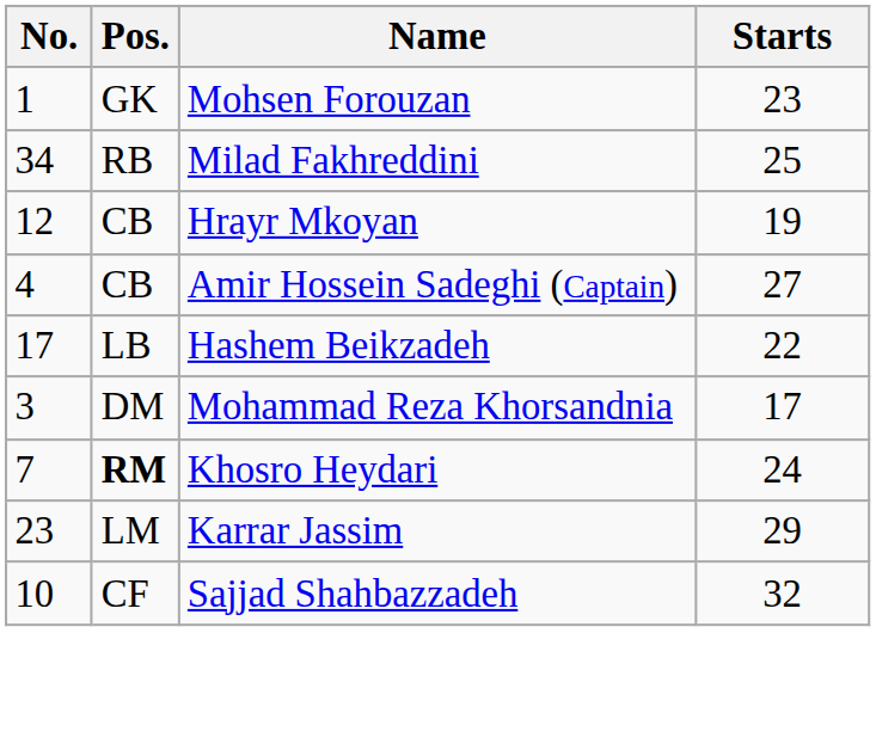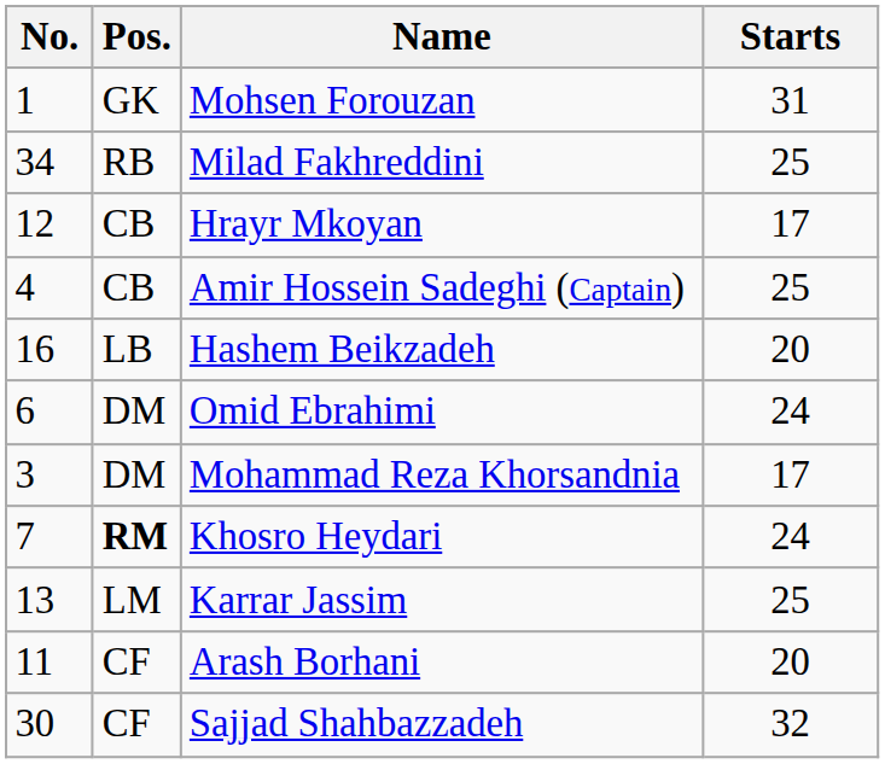Mohsen Forouzan | Starts: 23 -> 31
Hrayr Mkoyan | Starts: 19 -> 17
Amir Hossein Sadeghi (Captain) | Starts: 27 -> 25
Hashem Beikzadeh | No.: 17 -> 16
Hashem Beikzadeh | Starts: 22 -> 20
+ row: 6 | DM | Omid Ebrahimi | 24
Karrar Jassim | No.: 23 -> 13
Karrar Jassim | Starts: 29 -> 25
+ row: 11 | CF | Arash Borhani | 20
Sajjad Shahbazzadeh | No.: 10 -> 30
